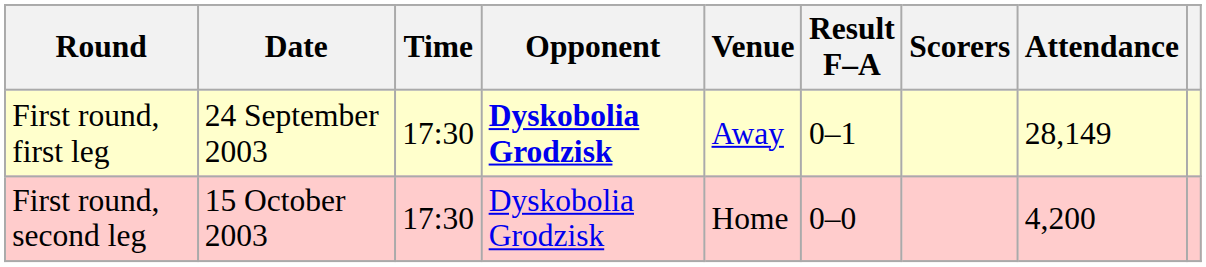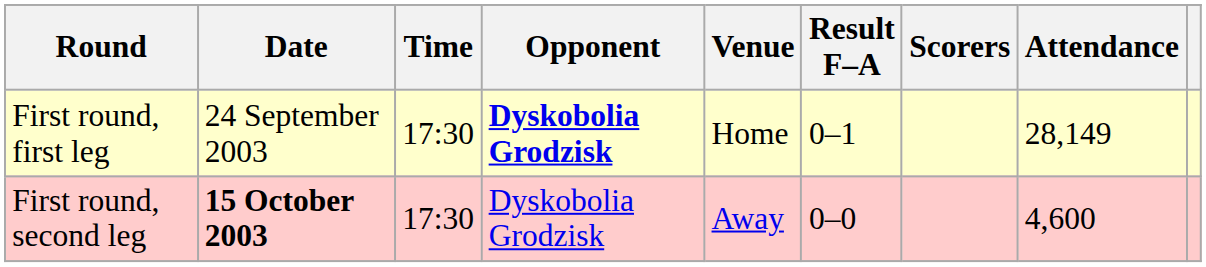First round, first leg | Venue: Away -> Home
First round, second leg | Date: normal -> bold
First round, second leg | Venue: Home -> Away
First round, second leg | Attendance: 4,200 -> 4,600
